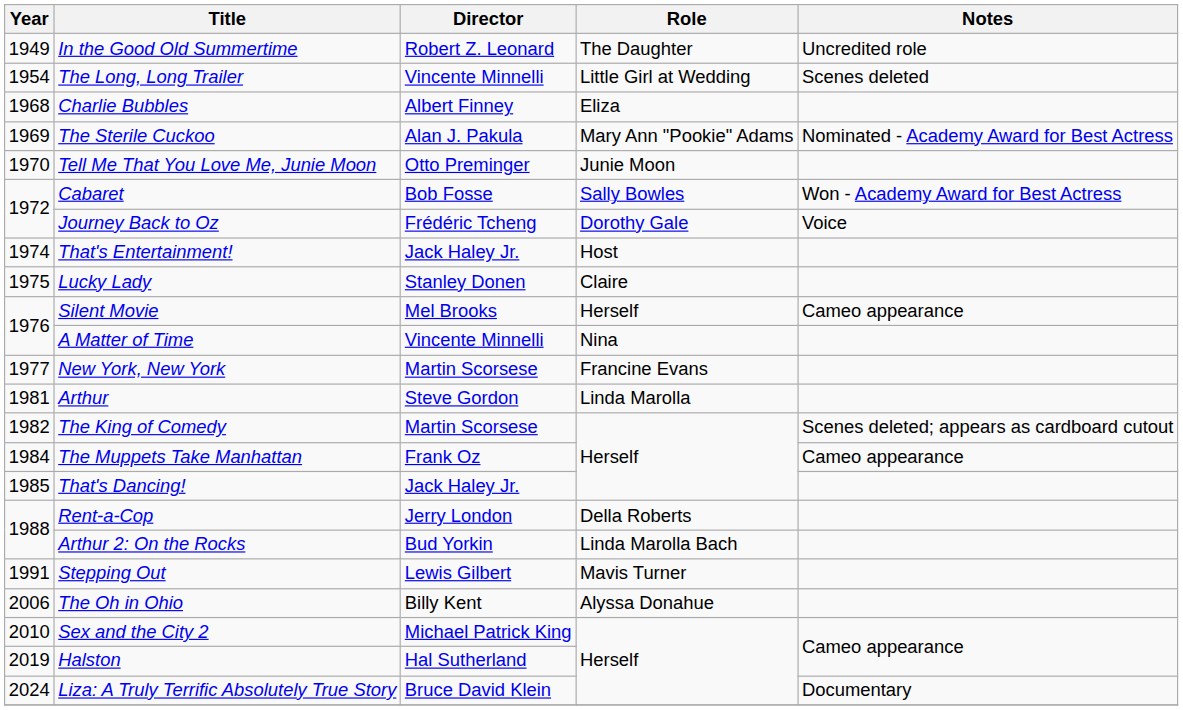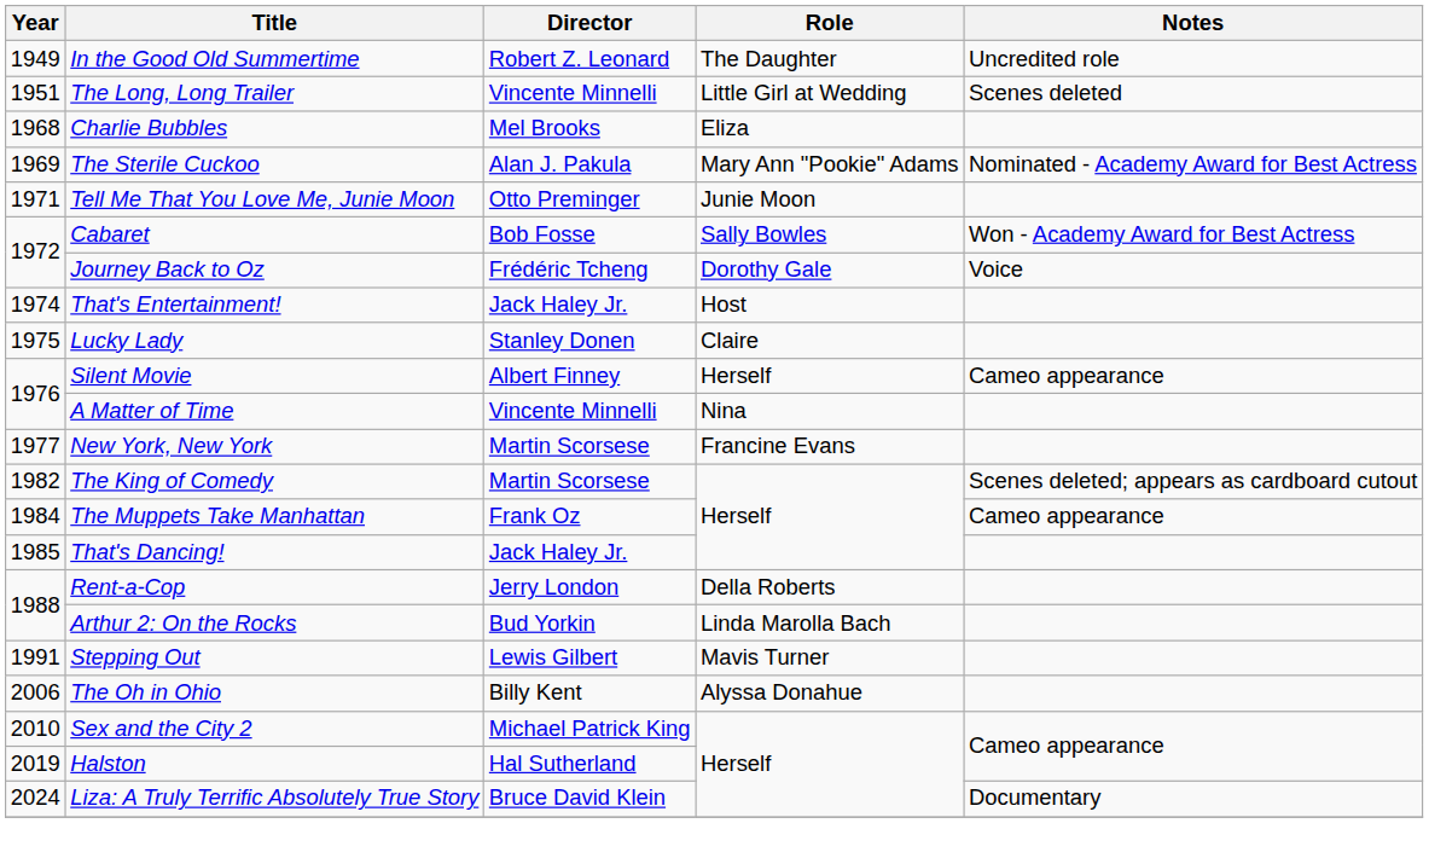The Long, Long Trailer | Year: 1954 -> 1951
Charlie Bubbles | Director: Albert Finney -> Mel Brooks
Tell Me That You Love Me, Junie Moon | Year: 1970 -> 1971
Silent Movie | Director: Mel Brooks -> Albert Finney
- row: 1981 | Arthur | Steve Gordon | Linda Marolla
